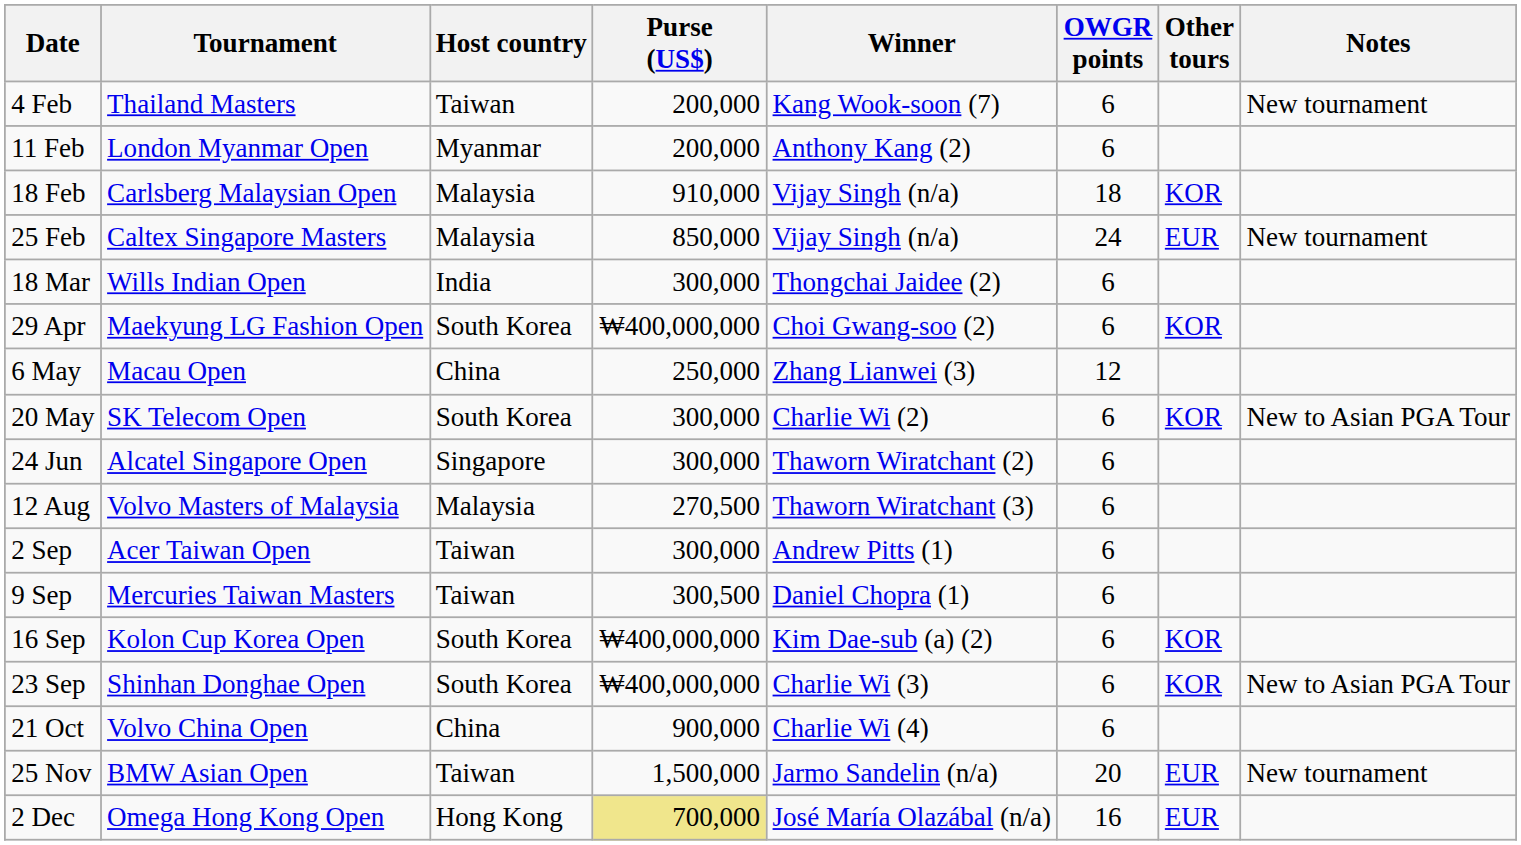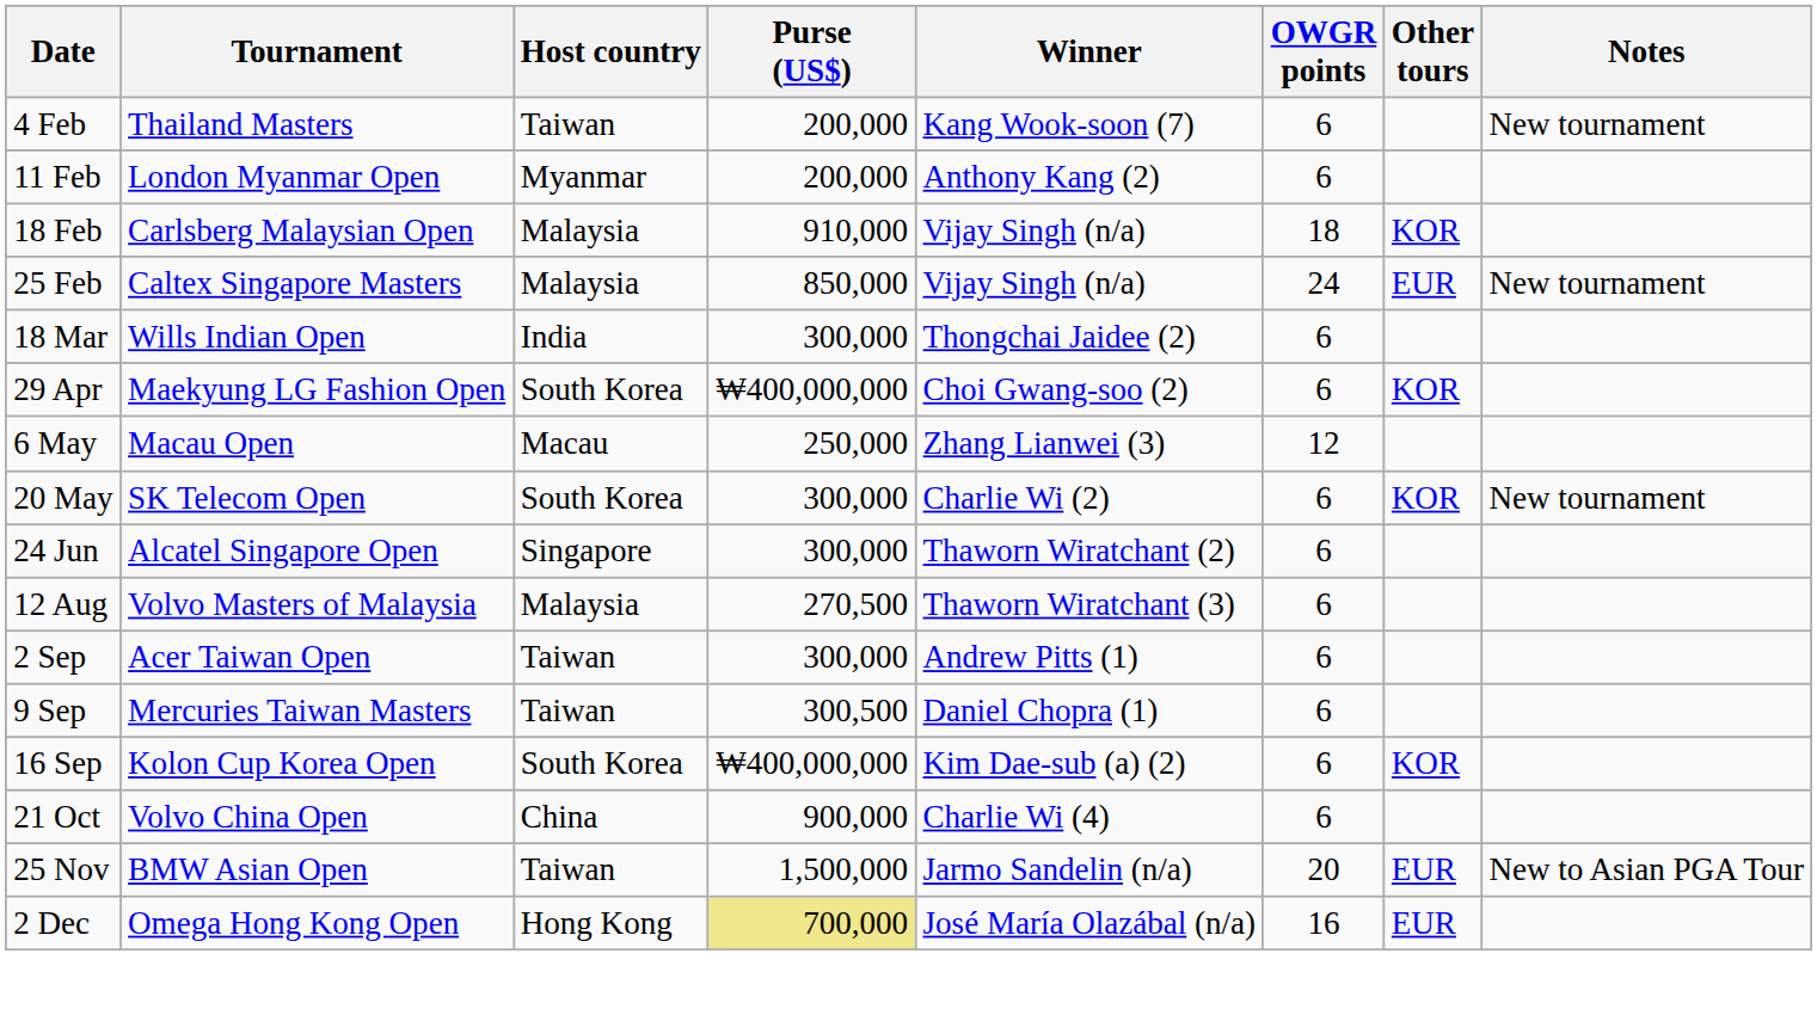6 May | Host country: China -> Macau
20 May | Notes: New to Asian PGA Tour -> New tournament
- row: 23 Sep | Shinhan Donghae Open | South Korea | ₩400,000,000 | Charlie Wi (3) | 6 | KOR | New to Asian PGA Tour
25 Nov | Notes: New tournament -> New to Asian PGA Tour
